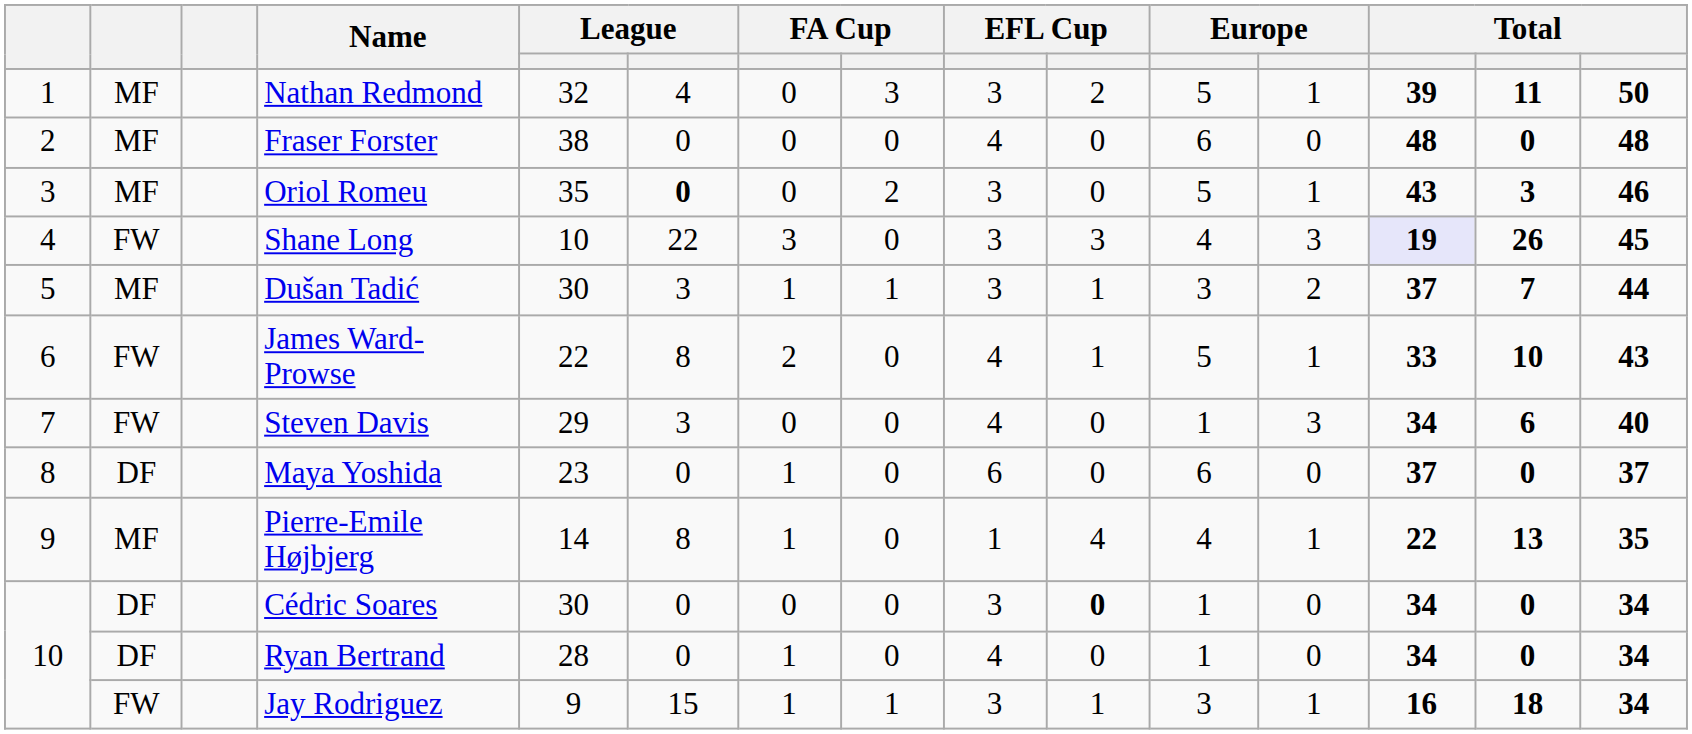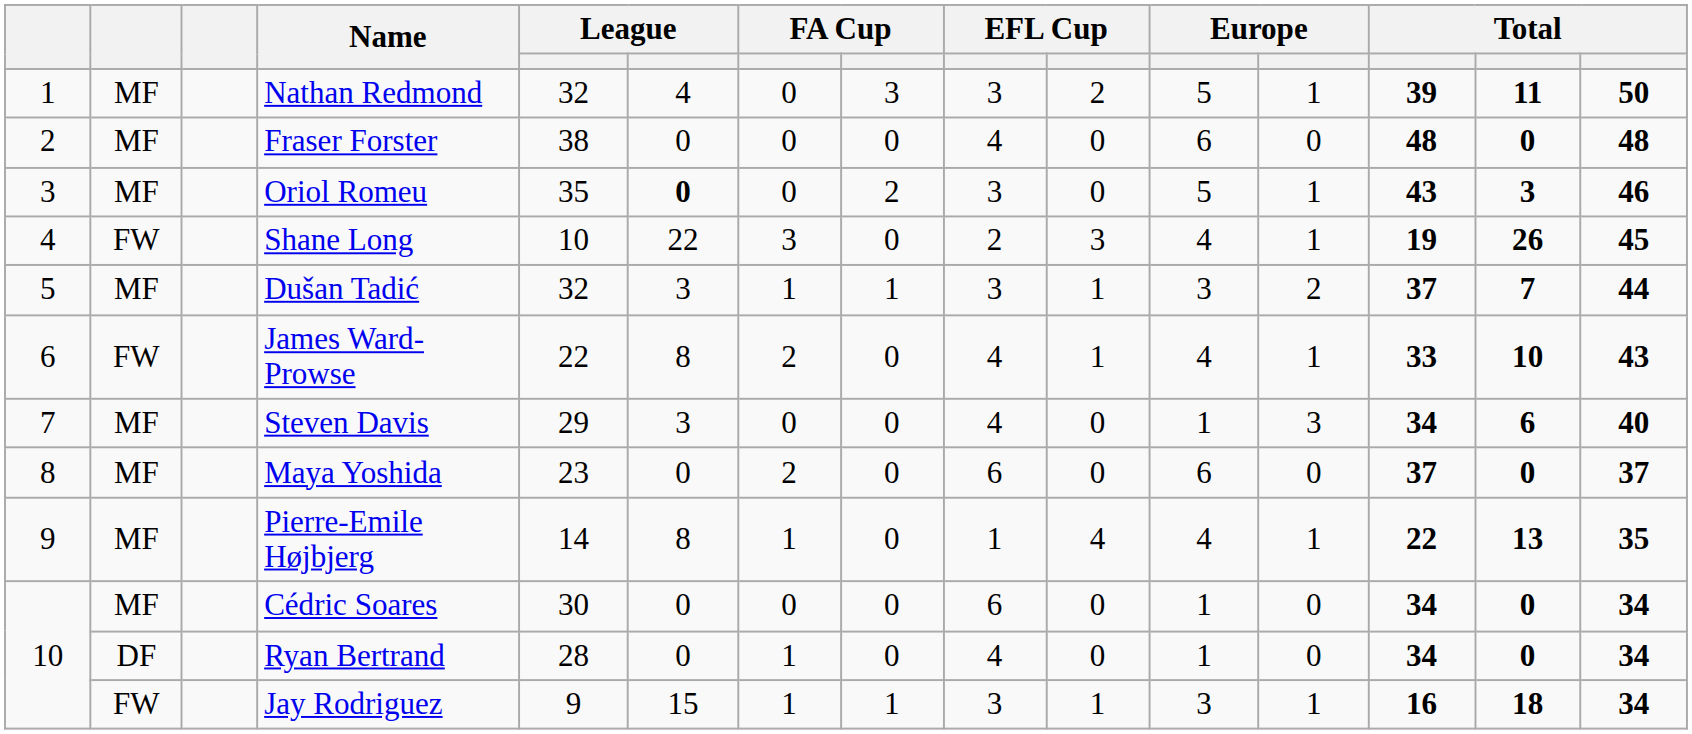Shane Long | column 9: 3 -> 2
Shane Long | column 12: 3 -> 1
Shane Long | column 13: lavender background -> no background
Dušan Tadić | column 5: 30 -> 32
James Ward-Prowse | column 11: 5 -> 4
Steven Davis | column 2: FW -> MF
Maya Yoshida | column 2: DF -> MF
Maya Yoshida | column 7: 1 -> 2
Cédric Soares | column 2: DF -> MF
Cédric Soares | column 9: 3 -> 6
Cédric Soares | column 10: bold -> normal
